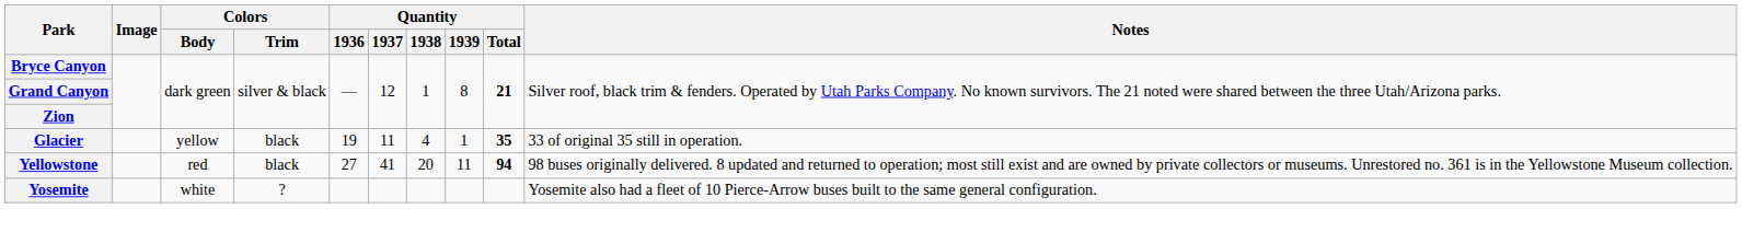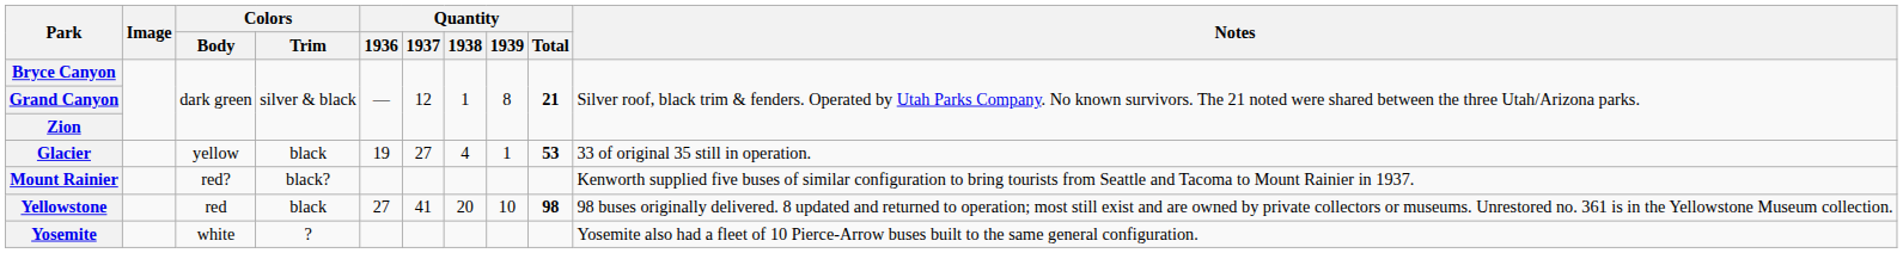Glacier | Quantity / 1937: 11 -> 27
Glacier | Quantity / Total: 35 -> 53
+ row: Mount Rainier | red? | black? | Kenworth supplied five buses of similar configuration to bring tourists from Seattle and Tacoma to Mount Rainier in 1937.
Yellowstone | Quantity / 1939: 11 -> 10
Yellowstone | Quantity / Total: 94 -> 98
